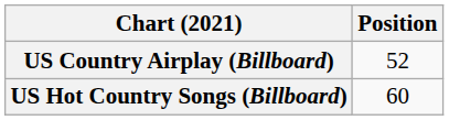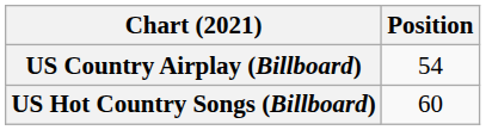US Country Airplay (Billboard) | Position: 52 -> 54
